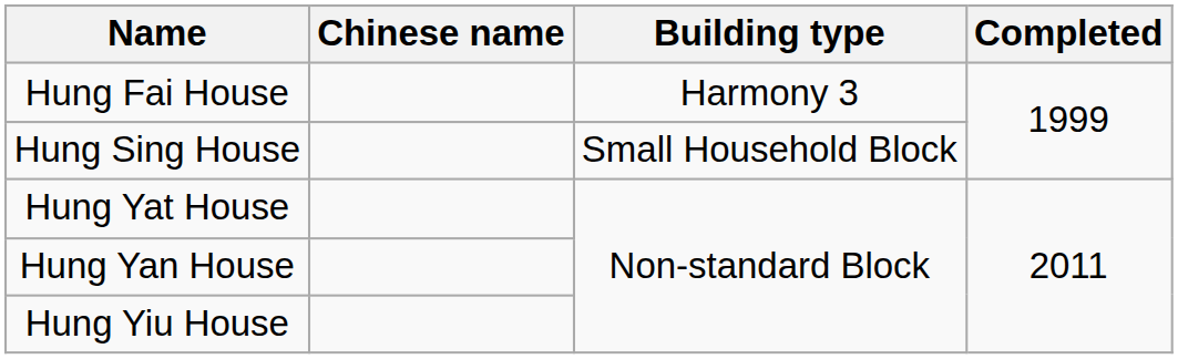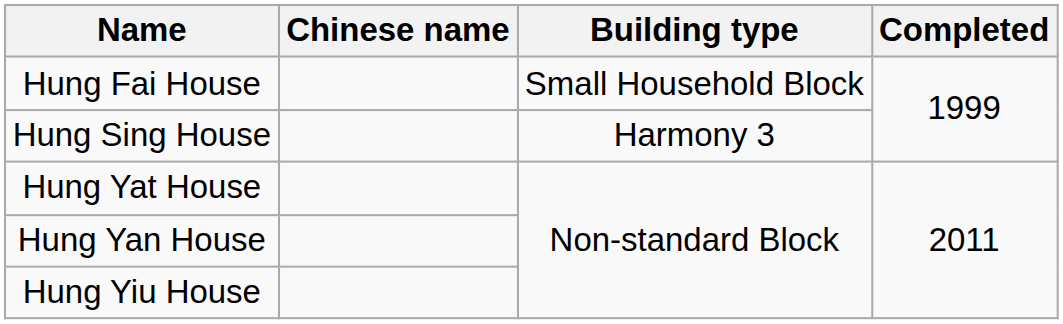Hung Fai House | Building type: Harmony 3 -> Small Household Block
Hung Sing House | Building type: Small Household Block -> Harmony 3
